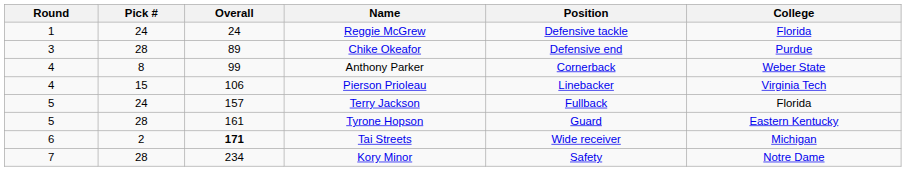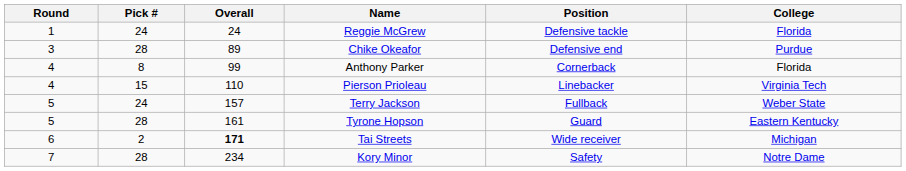Anthony Parker | College: Weber State -> Florida
Pierson Prioleau | Overall: 106 -> 110
Terry Jackson | College: Florida -> Weber State
